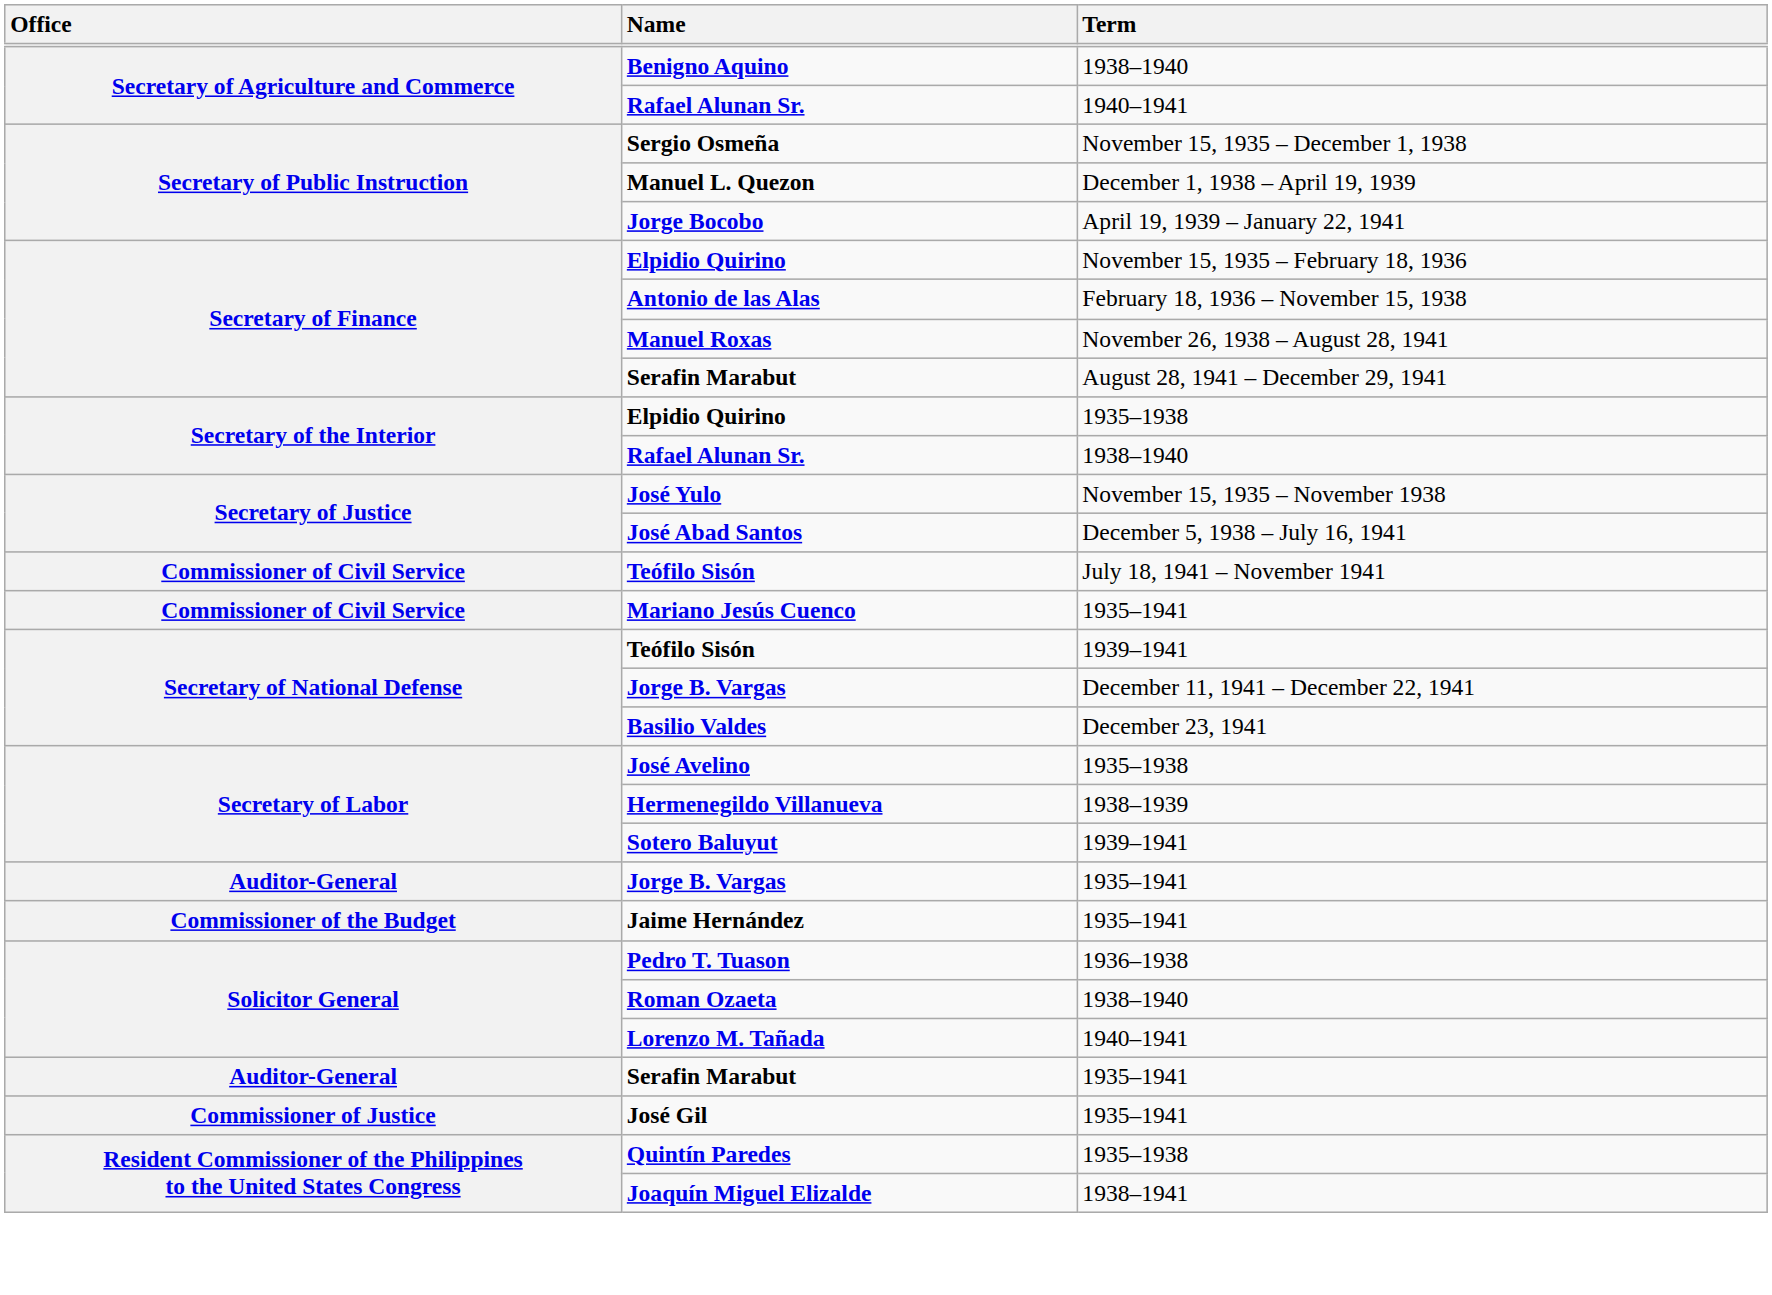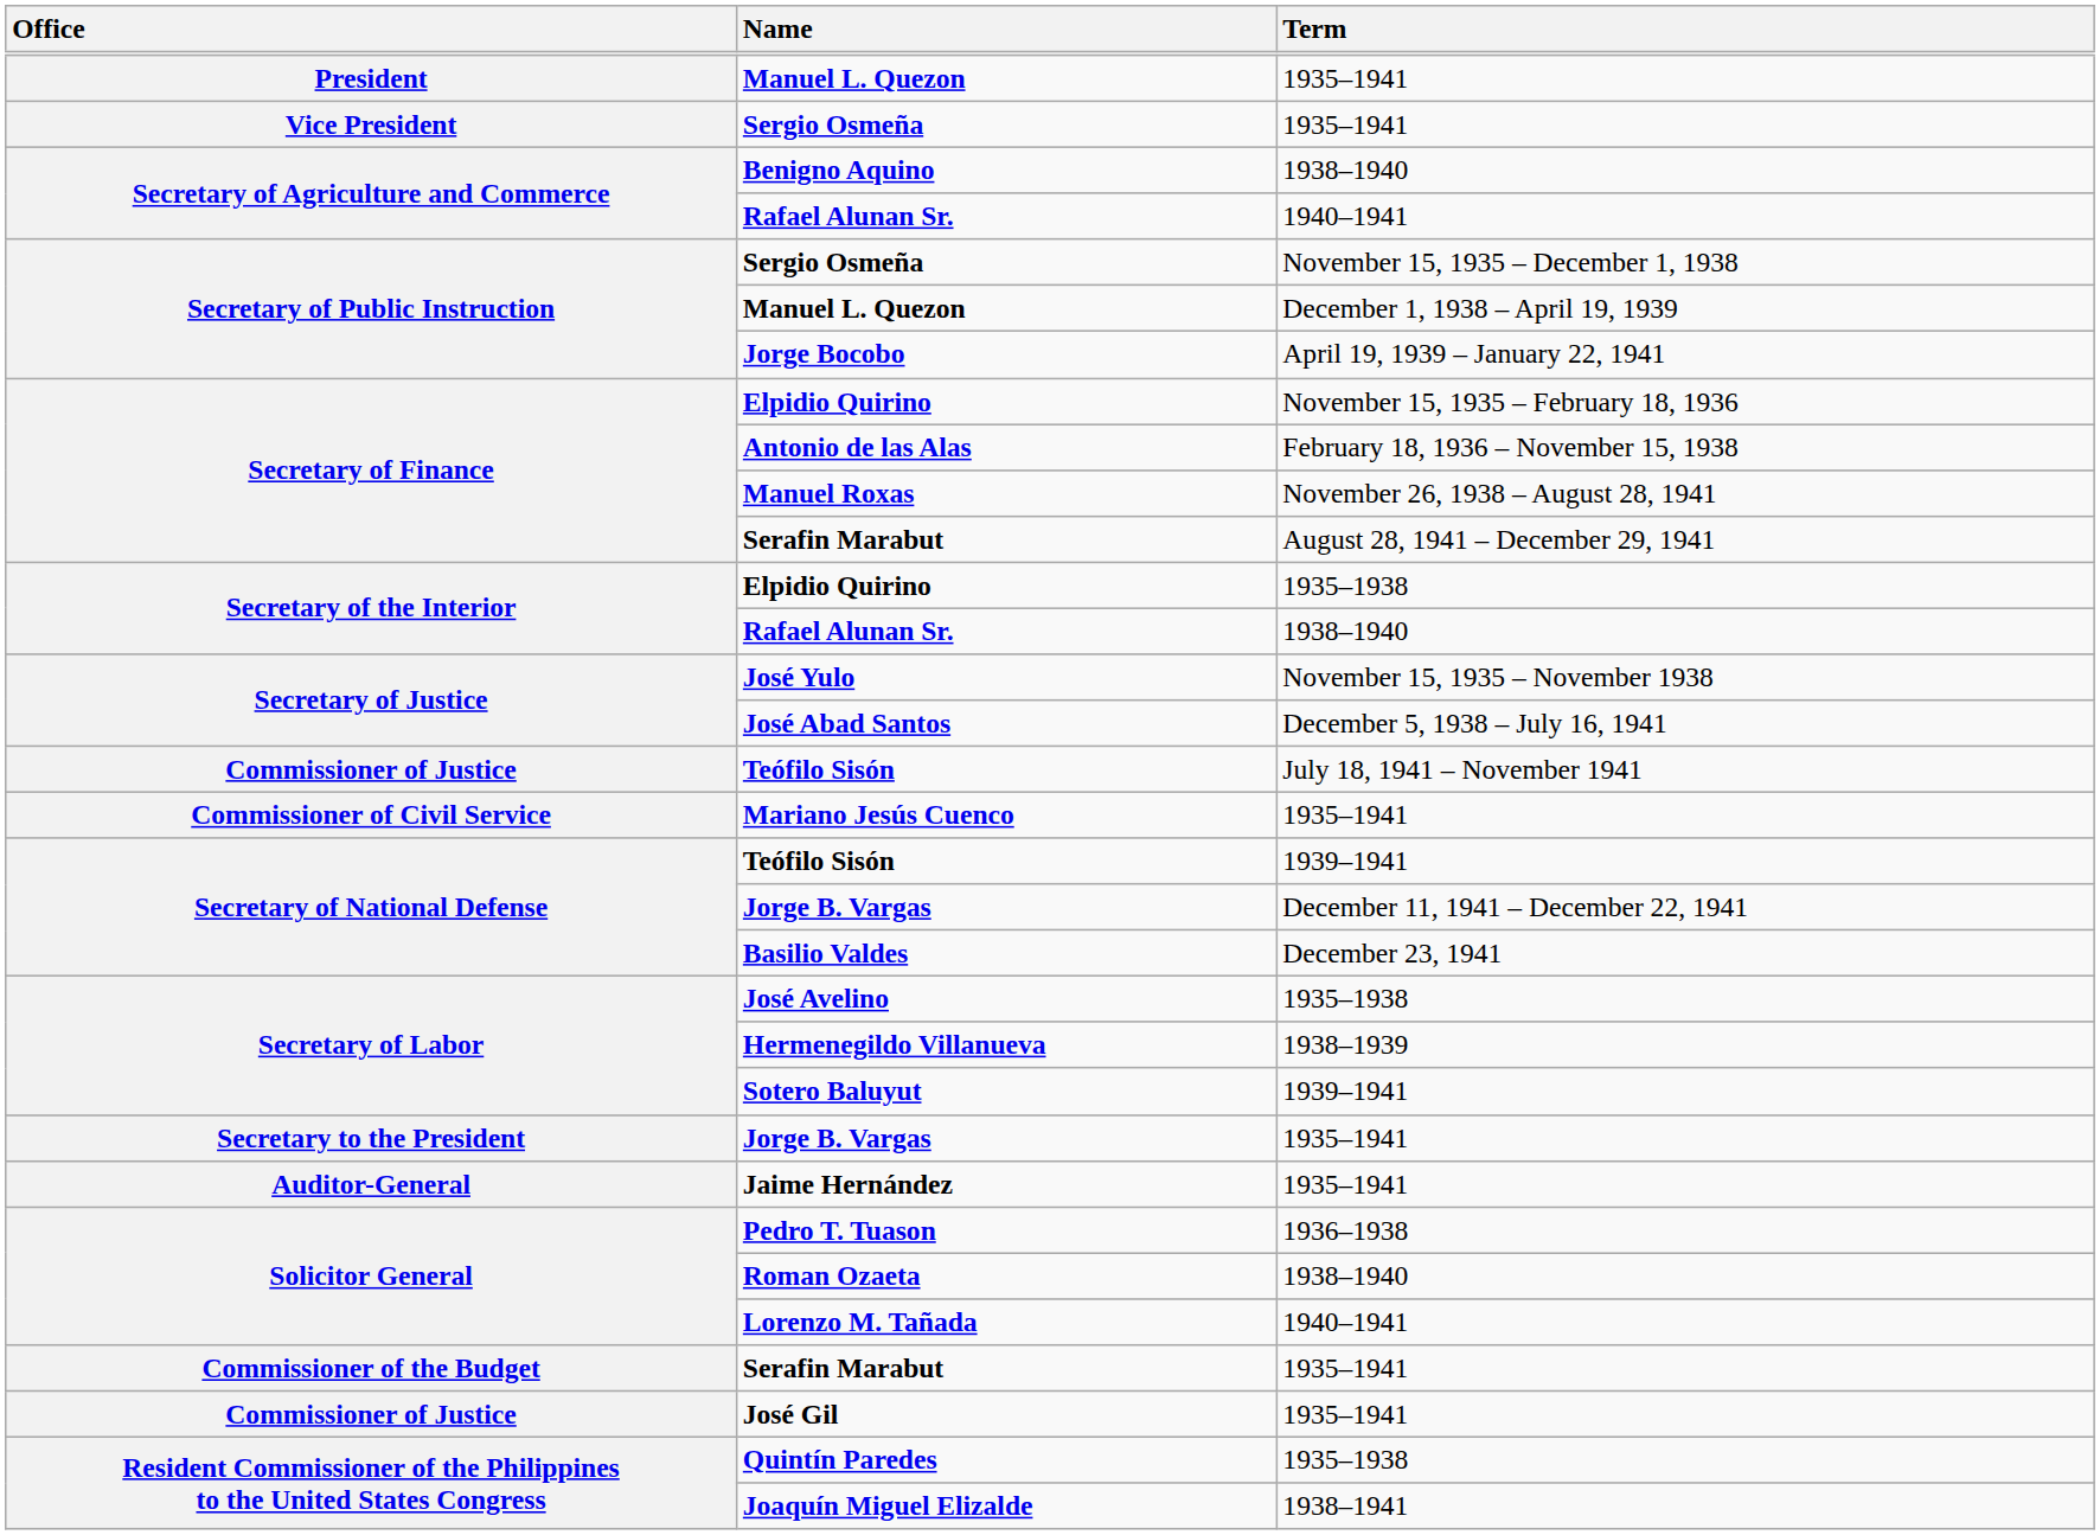+ row: President | Manuel L. Quezon | 1935–1941
+ row: Vice President | Sergio Osmeña | 1935–1941
Teófilo Sisón / July 18, 1941 – November 1941 | Office: Commissioner of Civil Service -> Commissioner of Justice
Jorge B. Vargas / 1935–1941 | Office: Auditor-General -> Secretary to the President
Jaime Hernández | Office: Commissioner of the Budget -> Auditor-General
Serafin Marabut / 1935–1941 | Office: Auditor-General -> Commissioner of the Budget
